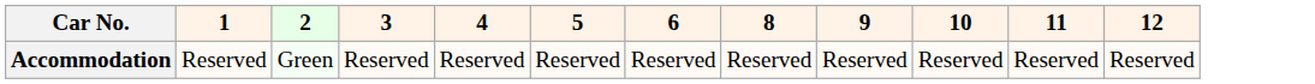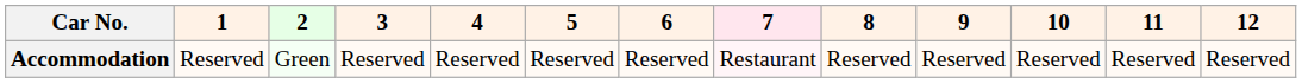+ column: 7 | Restaurant
